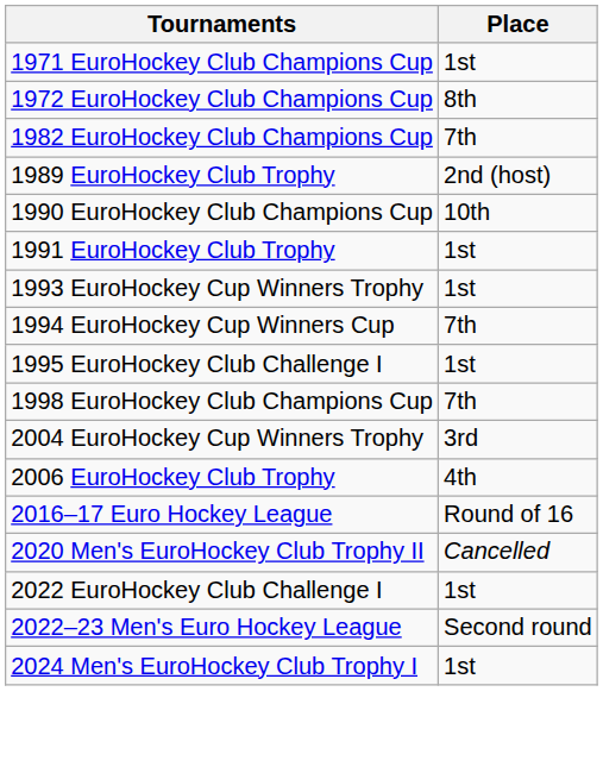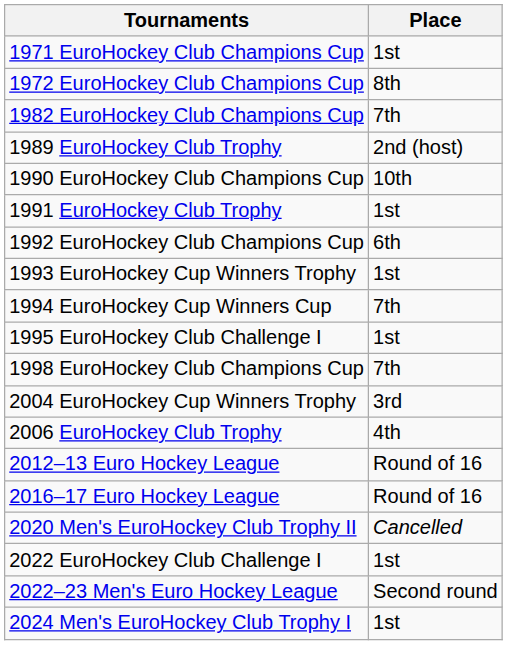+ row: 1992 EuroHockey Club Champions Cup | 6th
+ row: 2012–13 Euro Hockey League | Round of 16
